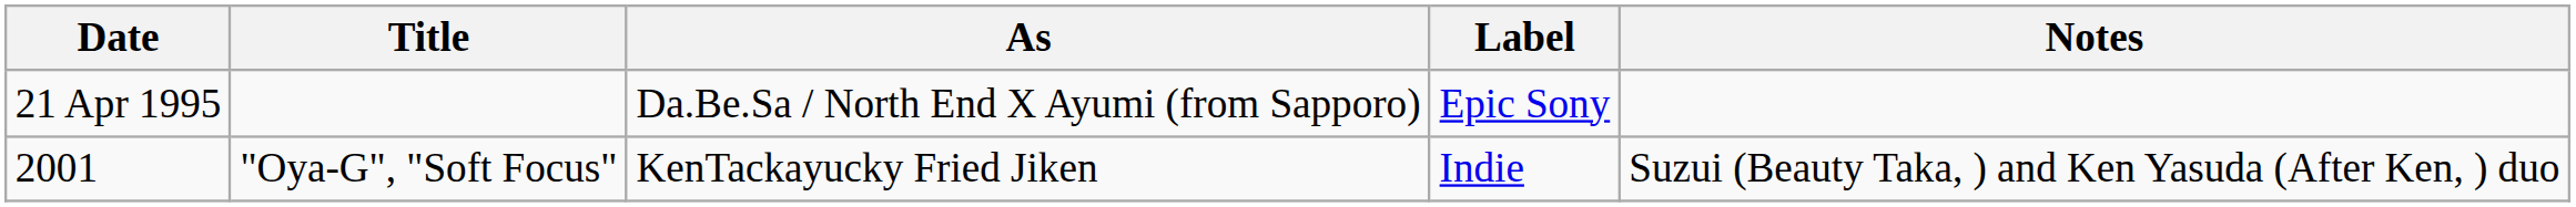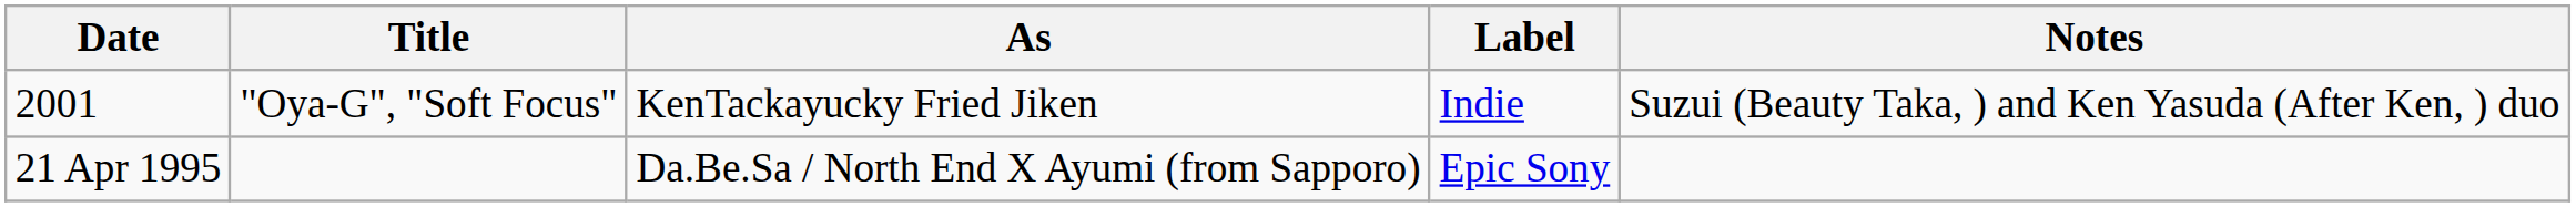rows swapped: 21 Apr 1995 <-> 2001
